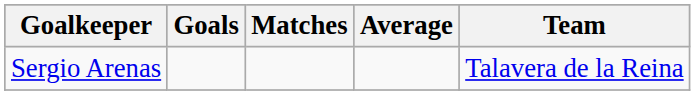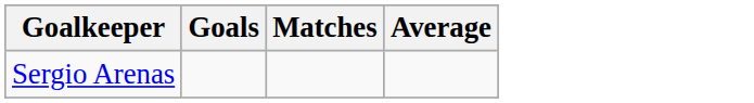- column: Team | Talavera de la Reina
